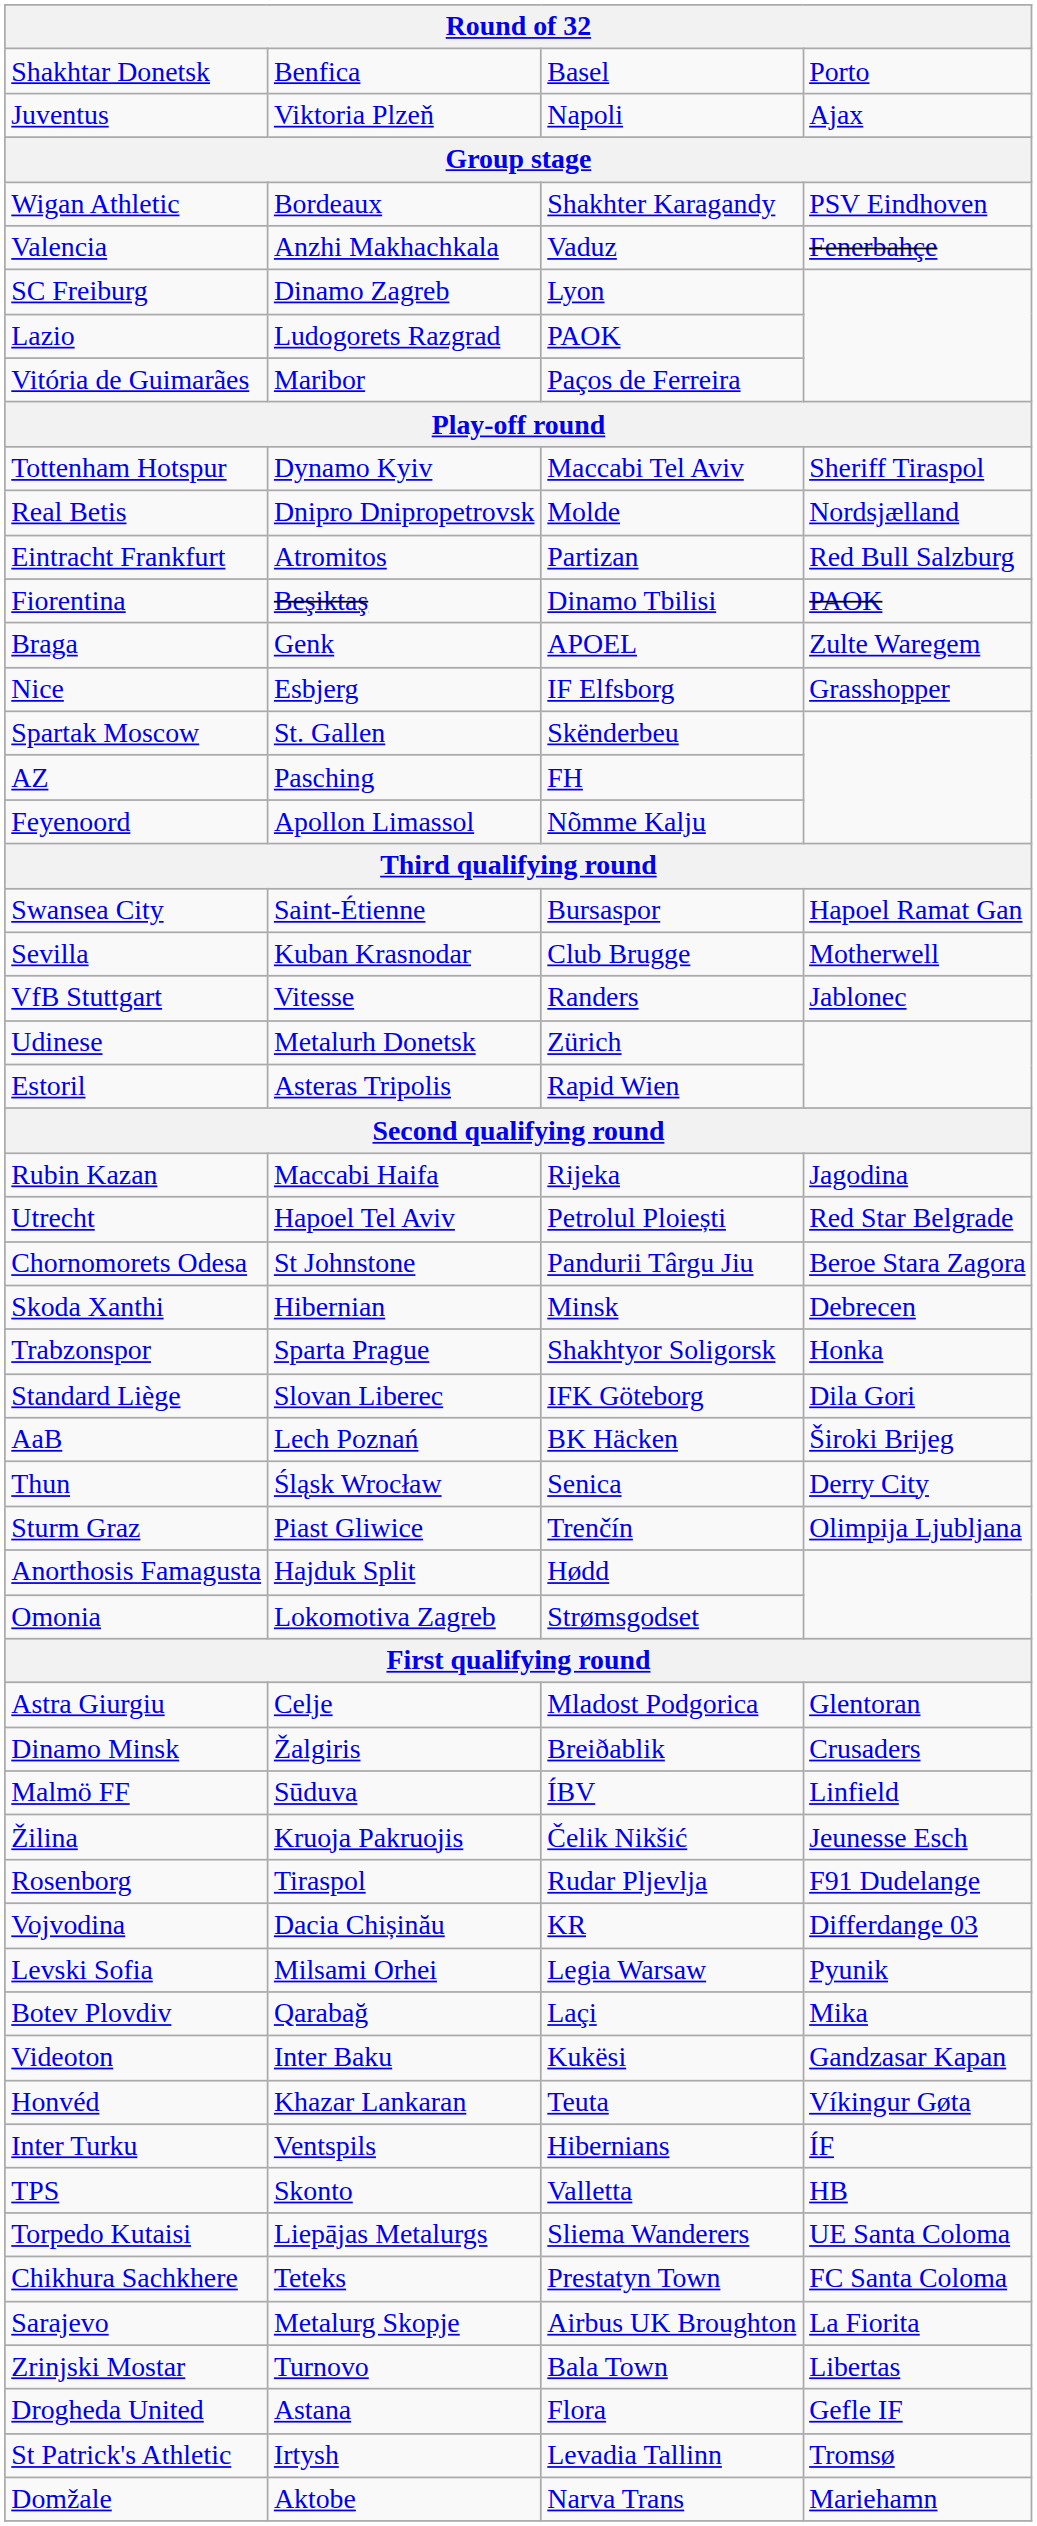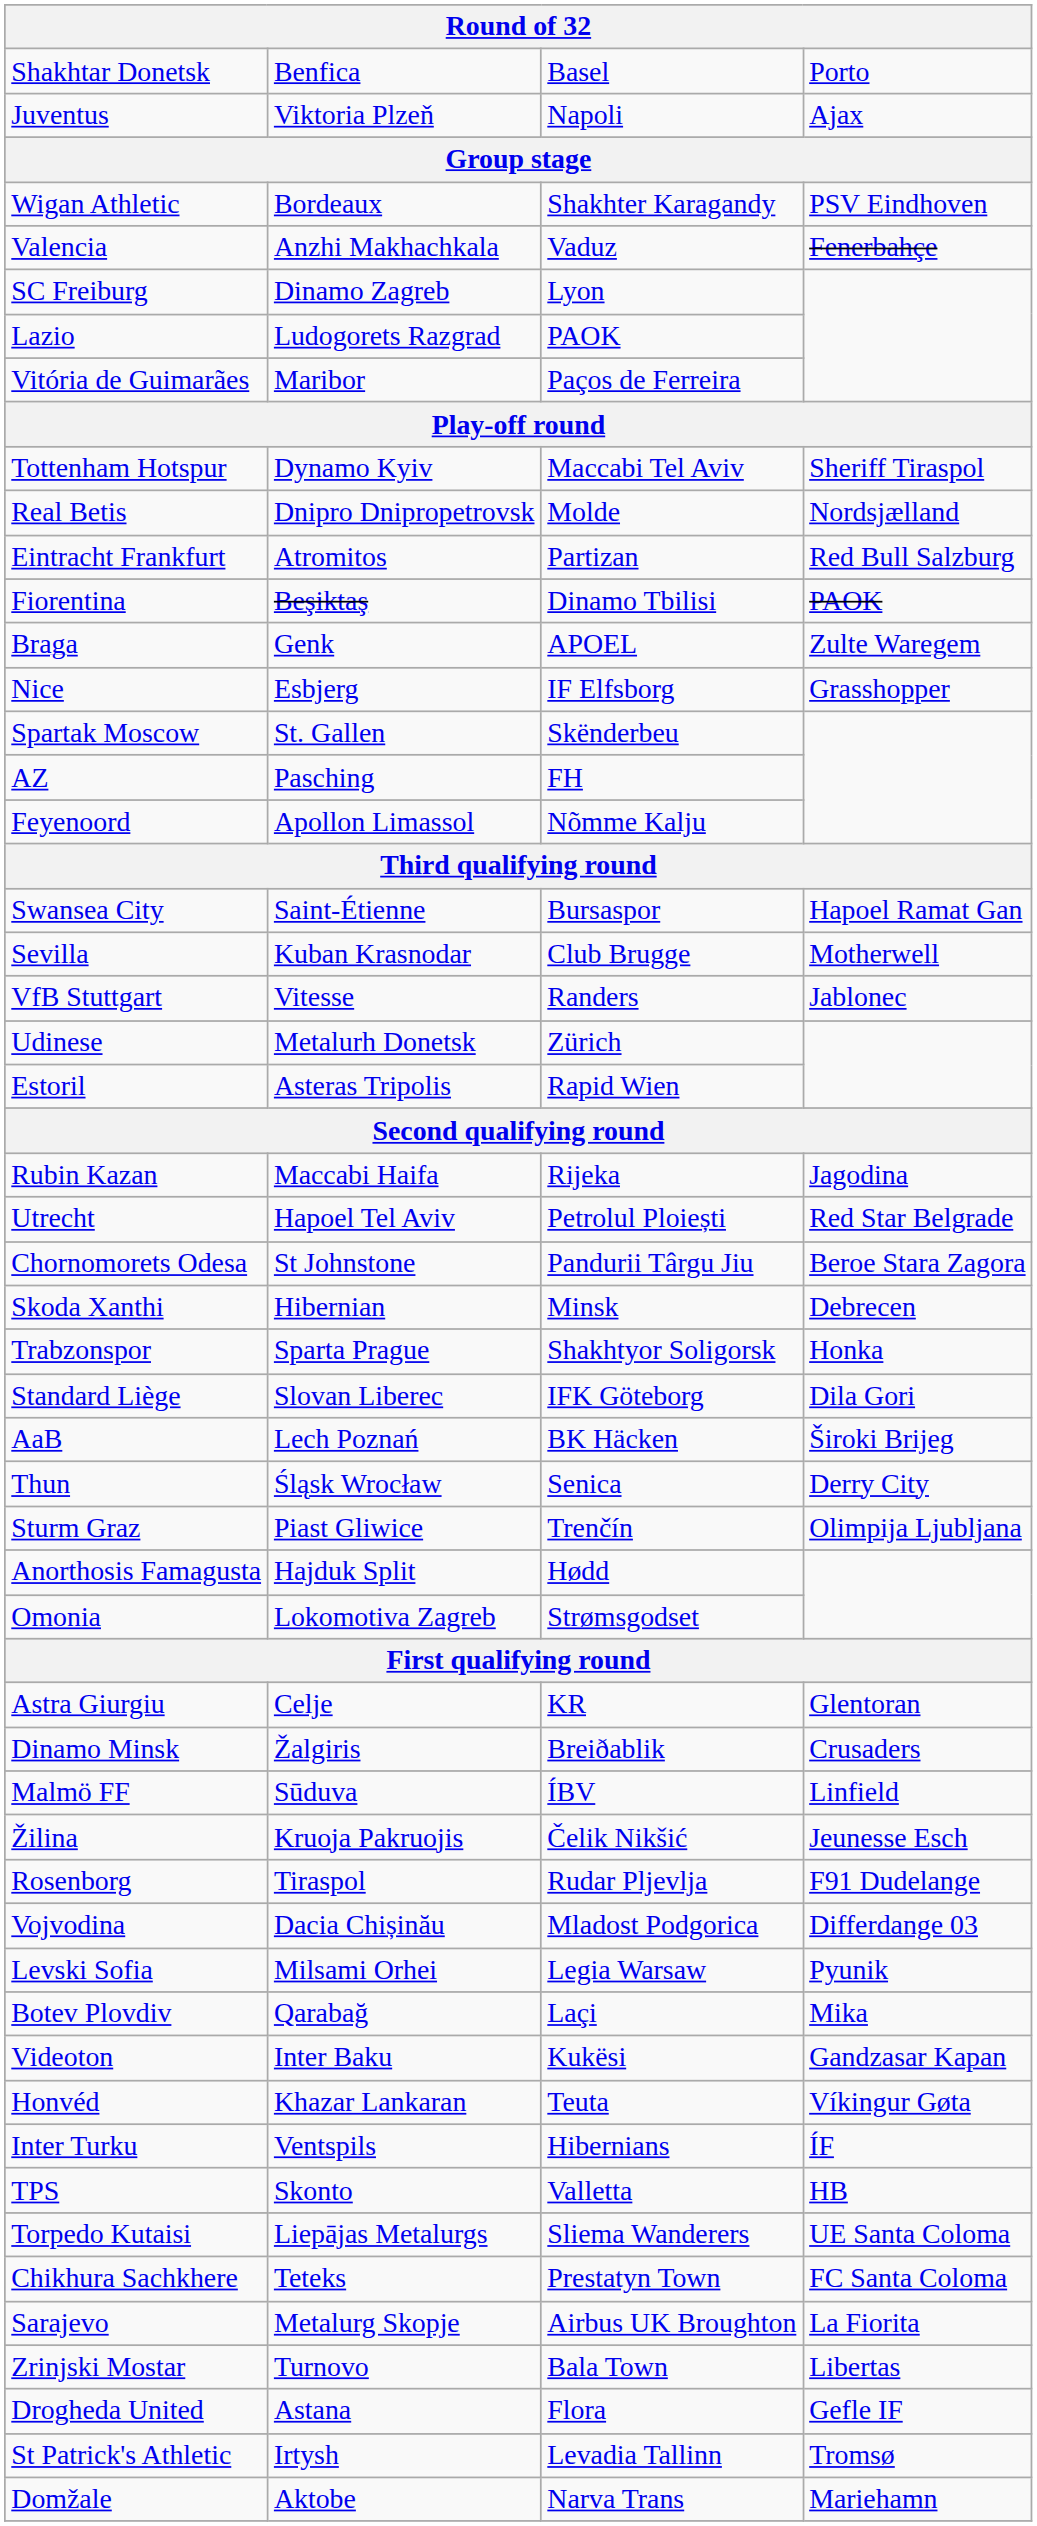Astra Giurgiu | column 3: Mladost Podgorica -> KR
Vojvodina | column 3: KR -> Mladost Podgorica
